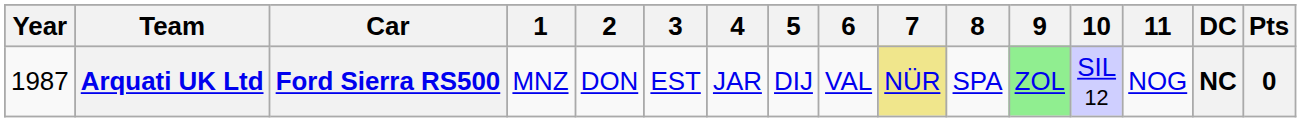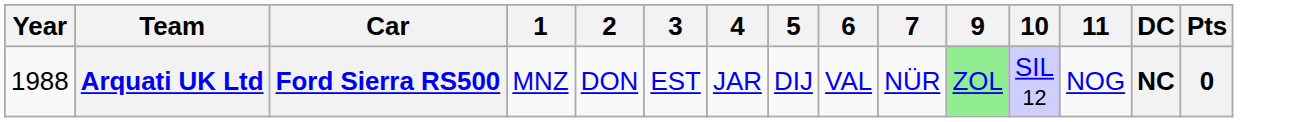- column: 8 | SPA
Arquati UK Ltd | Year: 1987 -> 1988
Arquati UK Ltd | 7: khaki background -> no background
